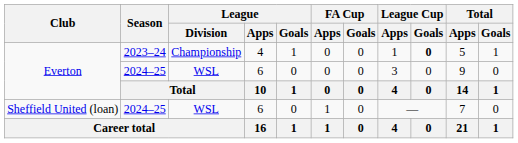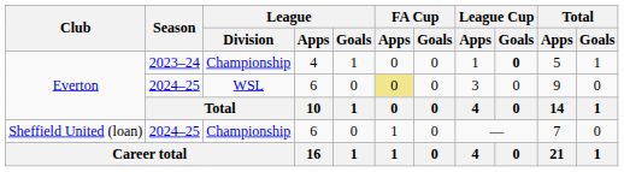Everton / 2024–25 | FA Cup / Apps: no background -> khaki background
Sheffield United (loan) | League / Division: WSL -> Championship
